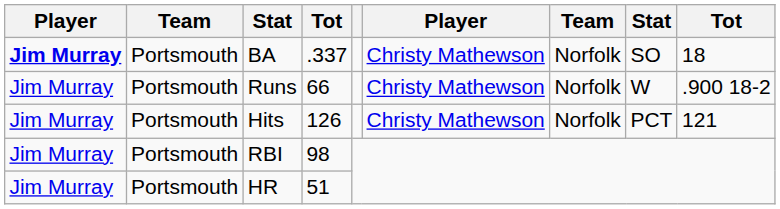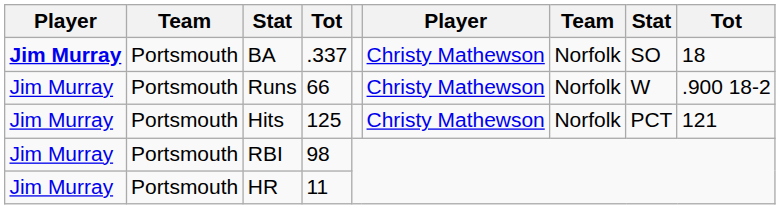Hits | column 4: 126 -> 125
HR | column 4: 51 -> 11
